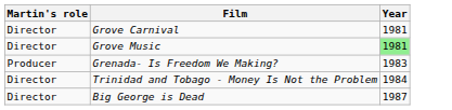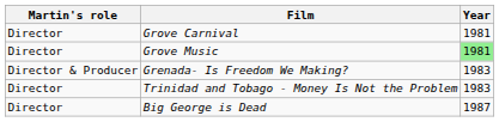Grenada- Is Freedom We Making? | Martin's role: Producer -> Director & Producer
Trinidad and Tobago - Money Is Not the Problem | Year: 1984 -> 1983
